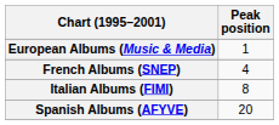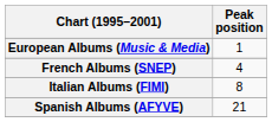Spanish Albums (AFYVE) | Peak position: 20 -> 21
